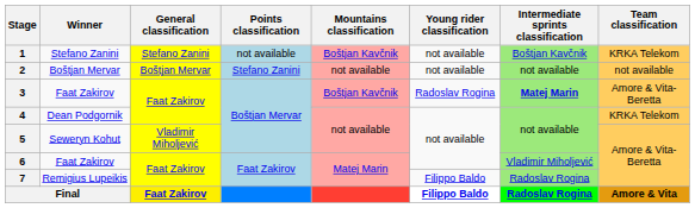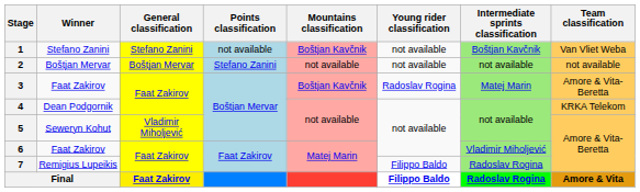1 | Team classification: KRKA Telekom -> Van Vliet Weba
3 | Intermediate sprints classification: bold -> normal
